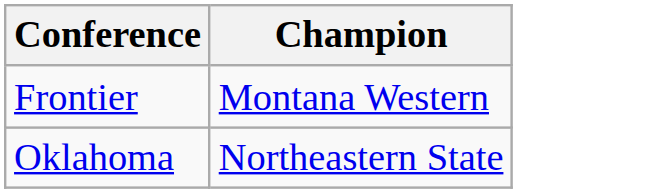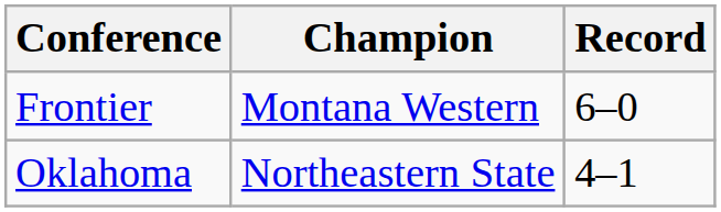+ column: Record | 6–0 | 4–1
